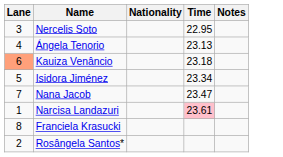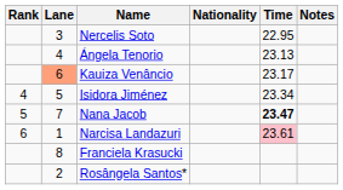+ column: Rank | 4 | 5 | 6
Kauiza Venâncio | Time: 23.18 -> 23.17
Nana Jacob | Time: normal -> bold
